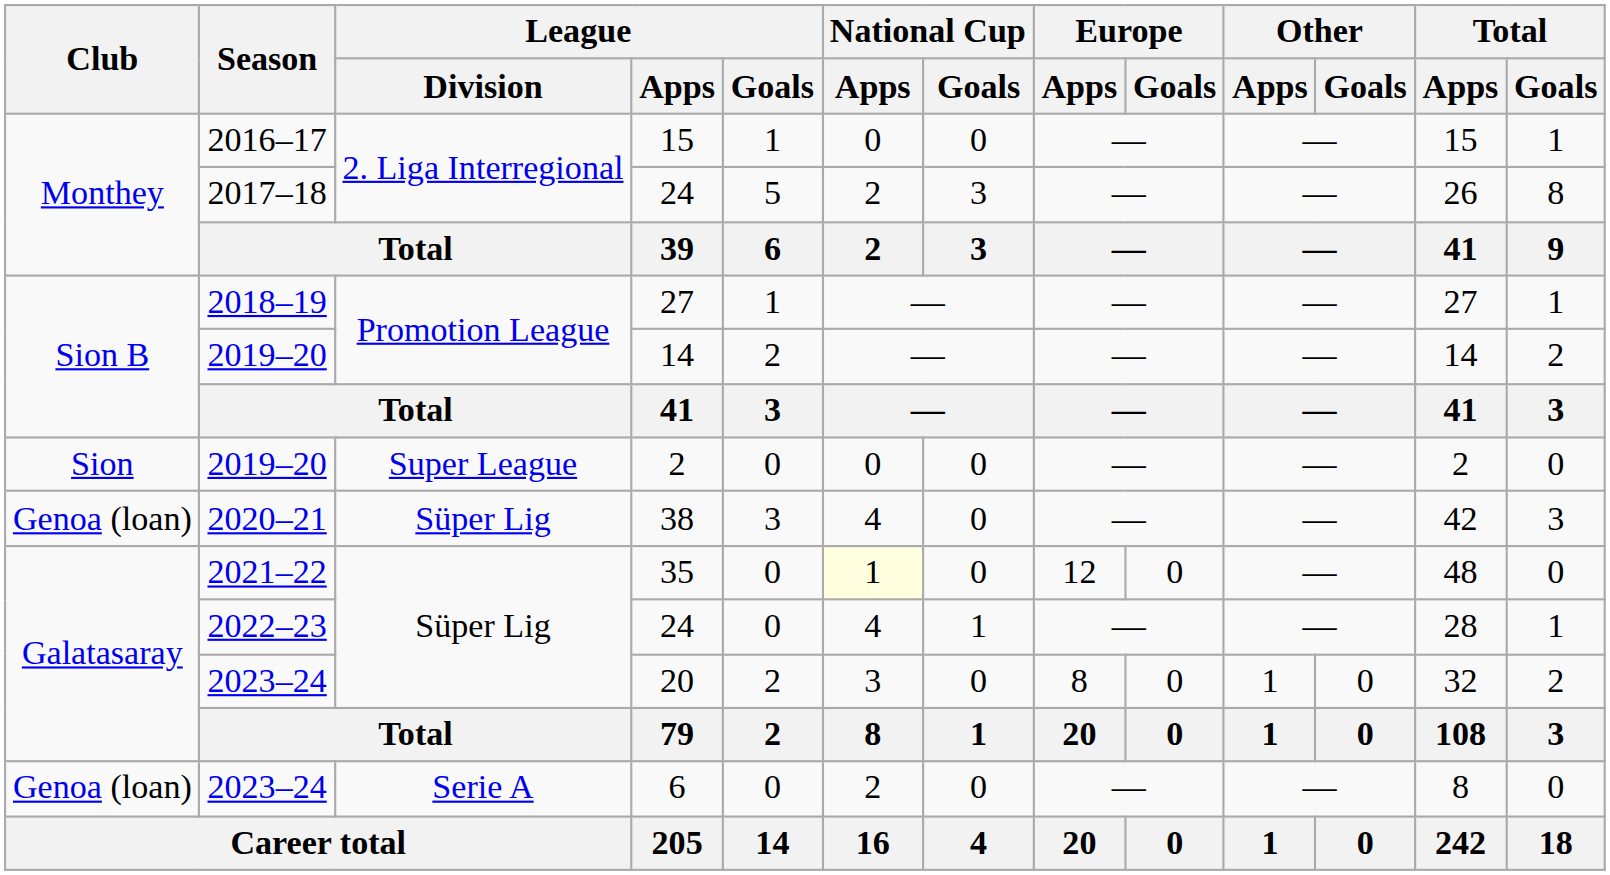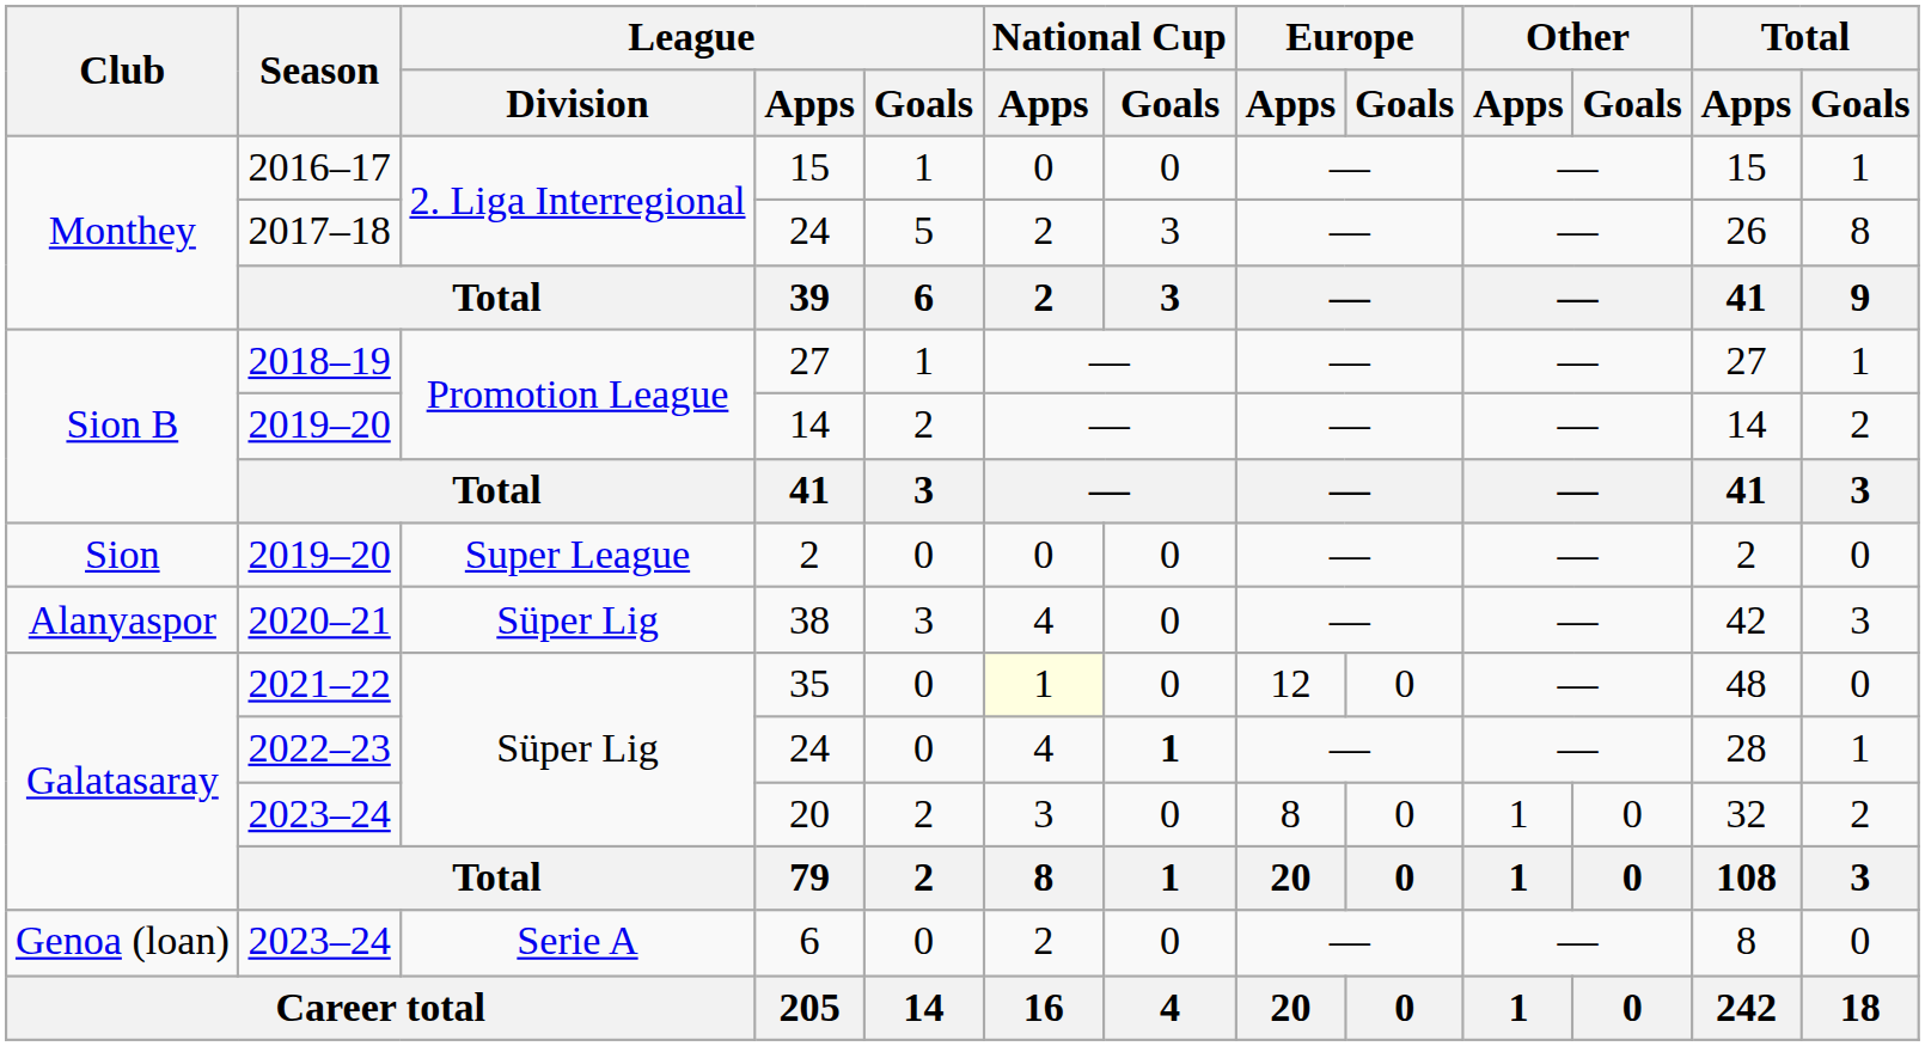38 | Club: Genoa (loan) -> Alanyaspor
2022–23 / 24 | National Cup / Goals: normal -> bold
